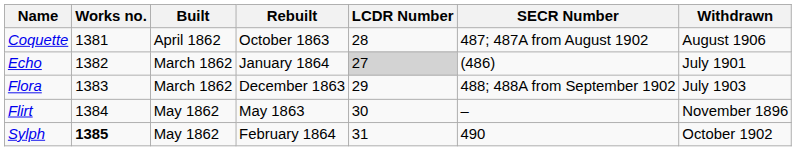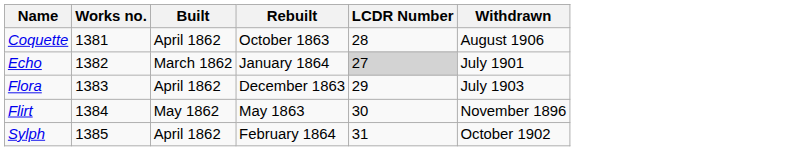- column: SECR Number | 487; 487A from August 1902 | (486) | 488; 488A from September 1902 | – | 490
Flora | Built: March 1862 -> April 1862
Sylph | Works no.: bold -> normal
Sylph | Built: May 1862 -> April 1862
